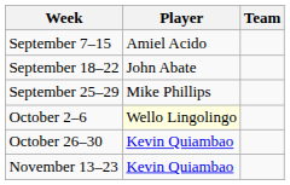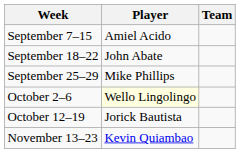+ row: October 12–19 | Jorick Bautista
- row: October 26–30 | Kevin Quiambao
